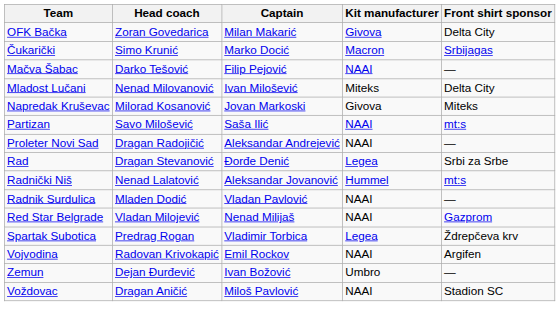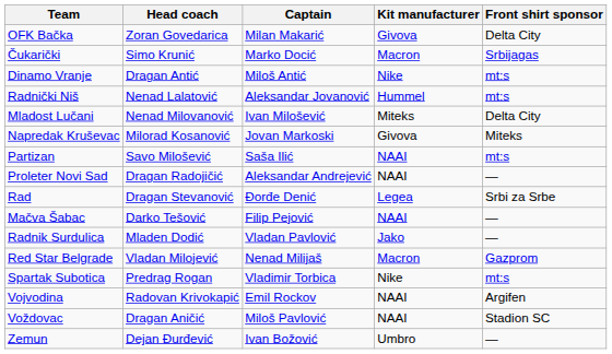+ row: Dinamo Vranje | Dragan Antić | Miloš Antić | Nike | mt:s
rows swapped: Mačva Šabac <-> Radnički Niš
Radnik Surdulica | Kit manufacturer: NAAI -> Jako
Red Star Belgrade | Kit manufacturer: NAAI -> Macron
Spartak Subotica | Kit manufacturer: Legea -> Nike
Spartak Subotica | Front shirt sponsor: Ždrepčeva krv -> mt:s
rows swapped: Voždovac <-> Zemun
